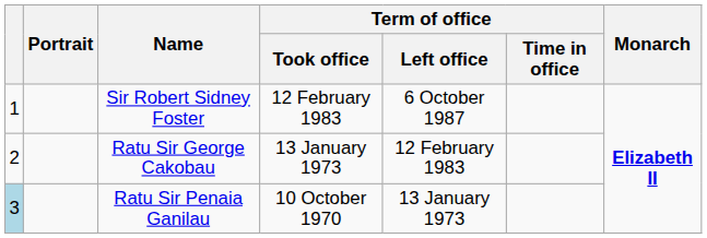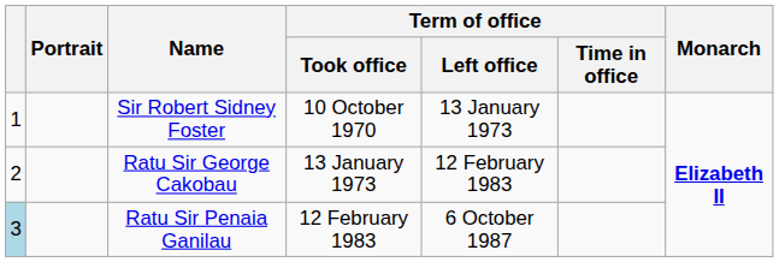Sir Robert Sidney Foster | Term of office / Took office: 12 February 1983 -> 10 October 1970
Sir Robert Sidney Foster | Term of office / Left office: 6 October 1987 -> 13 January 1973
Ratu Sir Penaia Ganilau | Term of office / Took office: 10 October 1970 -> 12 February 1983
Ratu Sir Penaia Ganilau | Term of office / Left office: 13 January 1973 -> 6 October 1987
